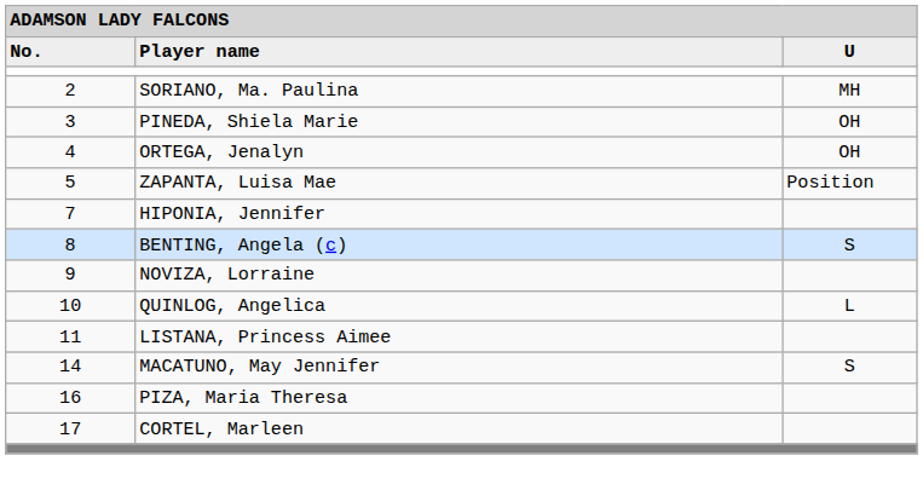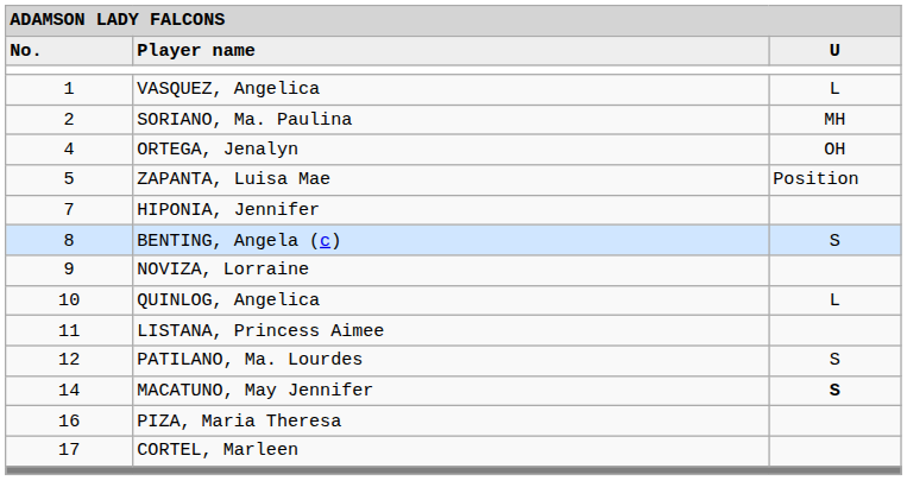+ row: 1 | VASQUEZ, Angelica | L
- row: 3 | PINEDA, Shiela Marie | OH
+ row: 12 | PATILANO, Ma. Lourdes | S
MACATUNO, May Jennifer | column 3: normal -> bold
